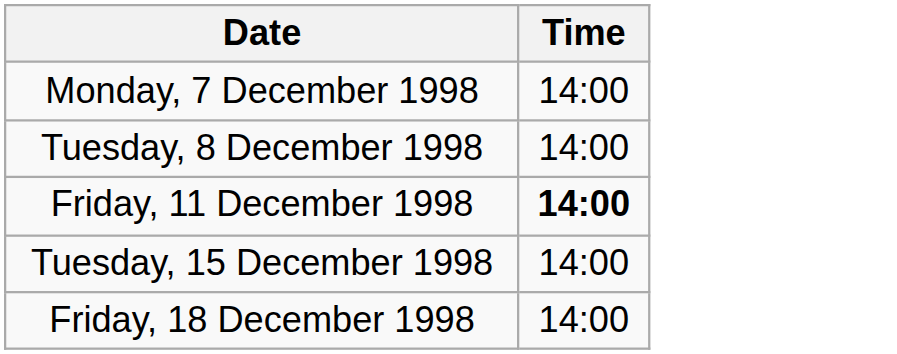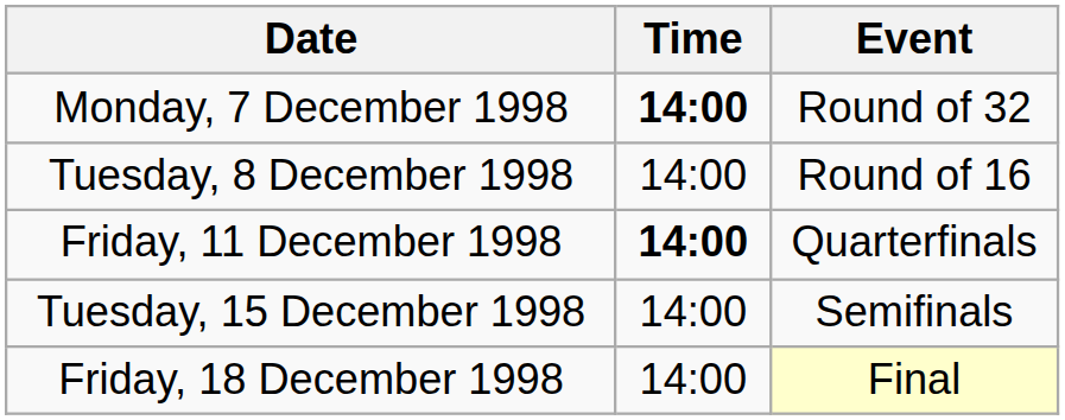+ column: Event | Round of 32 | Round of 16 | Quarterfinals | Semifinals | Final
Monday, 7 December 1998 | Time: normal -> bold
